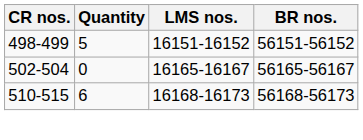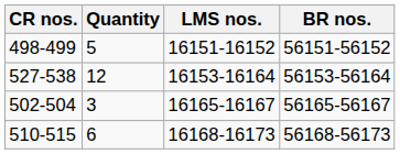+ row: 527-538 | 12 | 16153-16164 | 56153-56164
502-504 | Quantity: 0 -> 3
